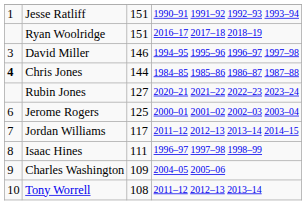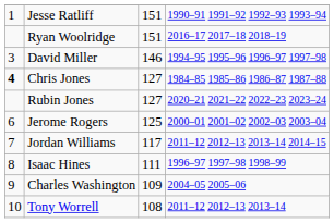Chris Jones | column 3: 144 -> 127
